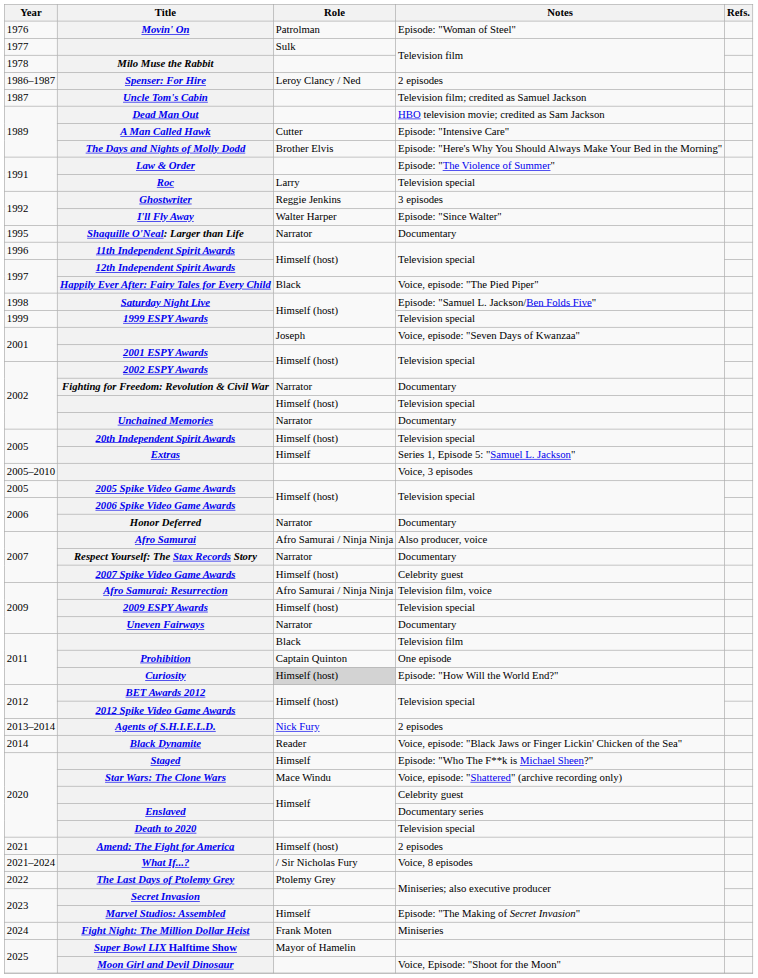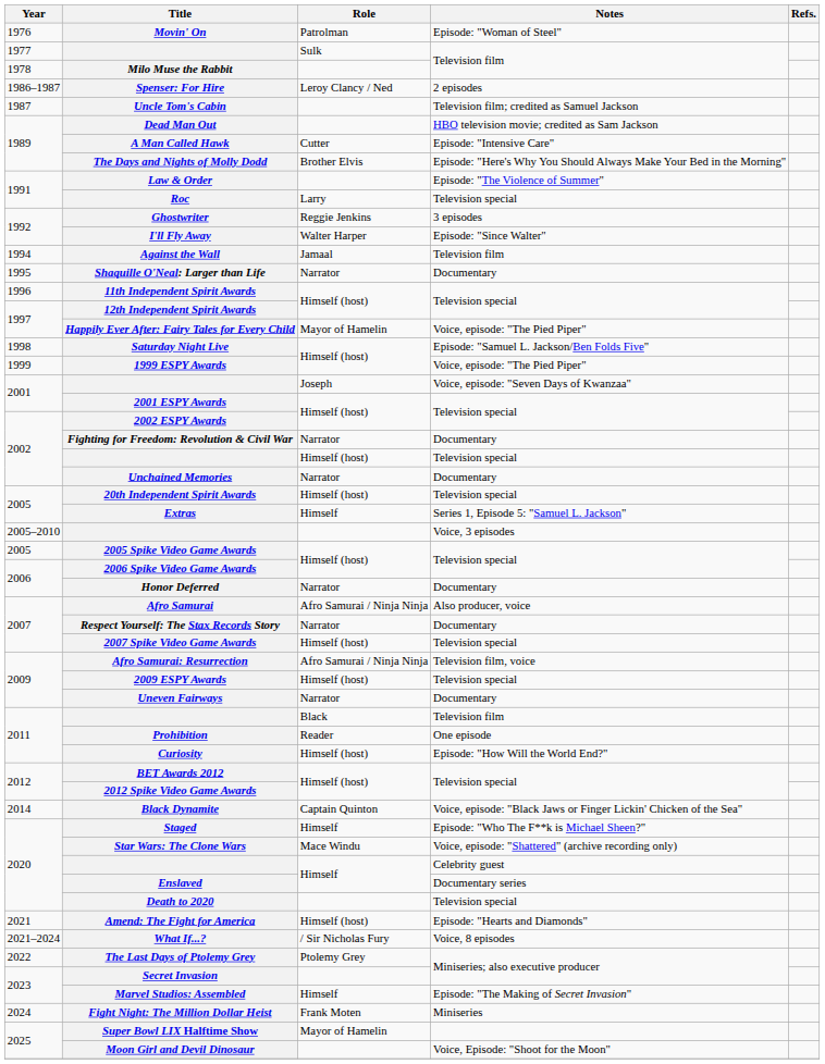+ row: 1994 | Against the Wall | Jamaal | Television film
Happily Ever After: Fairy Tales for Every Child | Role: Black -> Mayor of Hamelin
1999 ESPY Awards | Notes: Television special -> Voice, episode: "The Pied Piper"
2007 Spike Video Game Awards | Notes: Celebrity guest -> Television special
Prohibition | Role: Captain Quinton -> Reader
Curiosity | Role: lightgrey background -> no background
- row: 2013–2014 | Agents of S.H.I.E.L.D. | Nick Fury | 2 episodes
Black Dynamite | Role: Reader -> Captain Quinton
Amend: The Fight for America | Notes: 2 episodes -> Episode: "Hearts and Diamonds"
